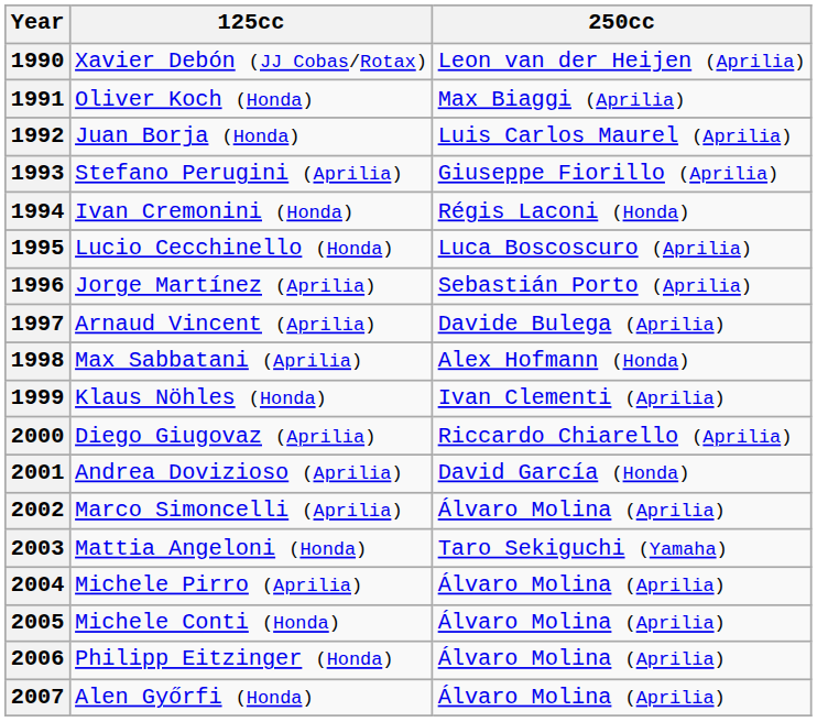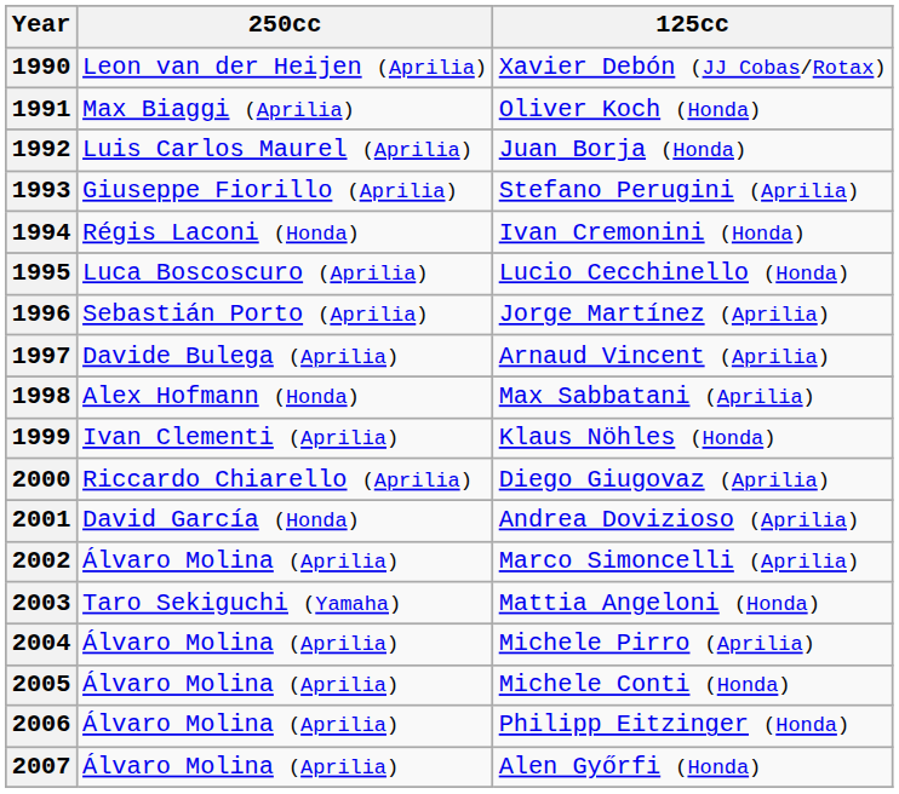columns swapped: 250cc <-> 125cc
